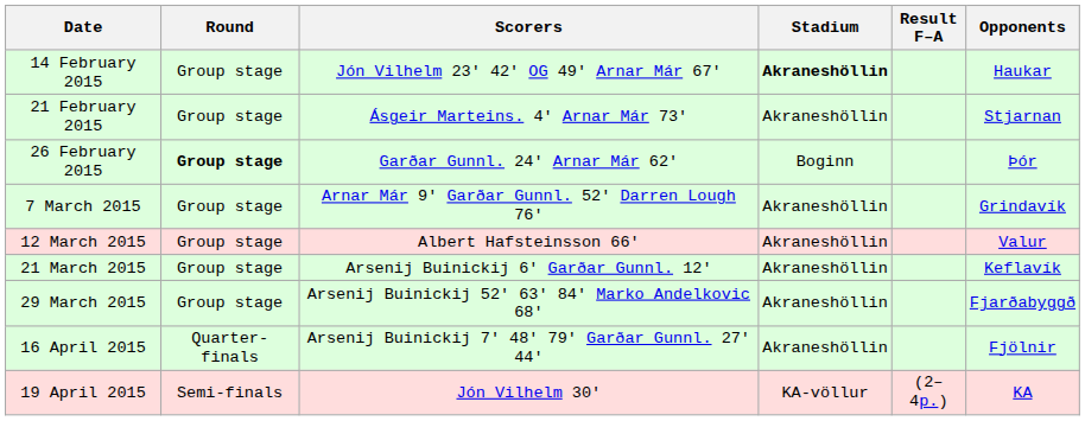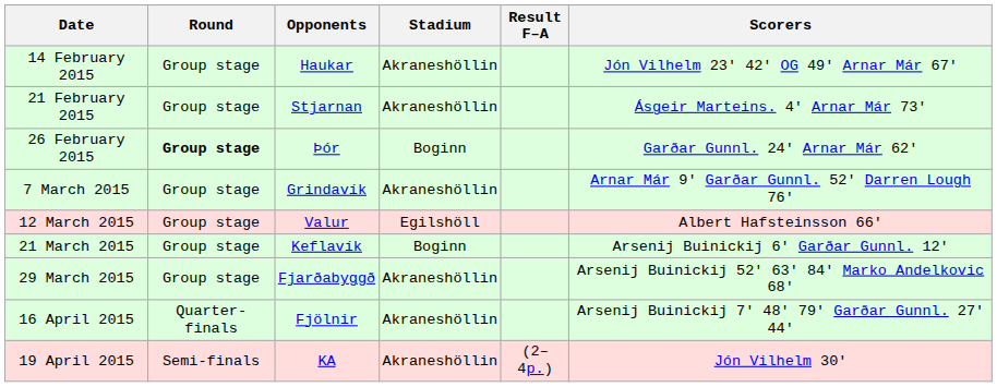columns swapped: Opponents <-> Scorers
14 February 2015 | Stadium: bold -> normal
12 March 2015 | Stadium: Akraneshöllin -> Egilshöll
21 March 2015 | Stadium: Akraneshöllin -> Boginn
19 April 2015 | Stadium: KA-völlur -> Akraneshöllin
